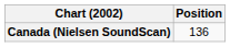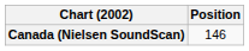Canada (Nielsen SoundScan) | Position: 136 -> 146
